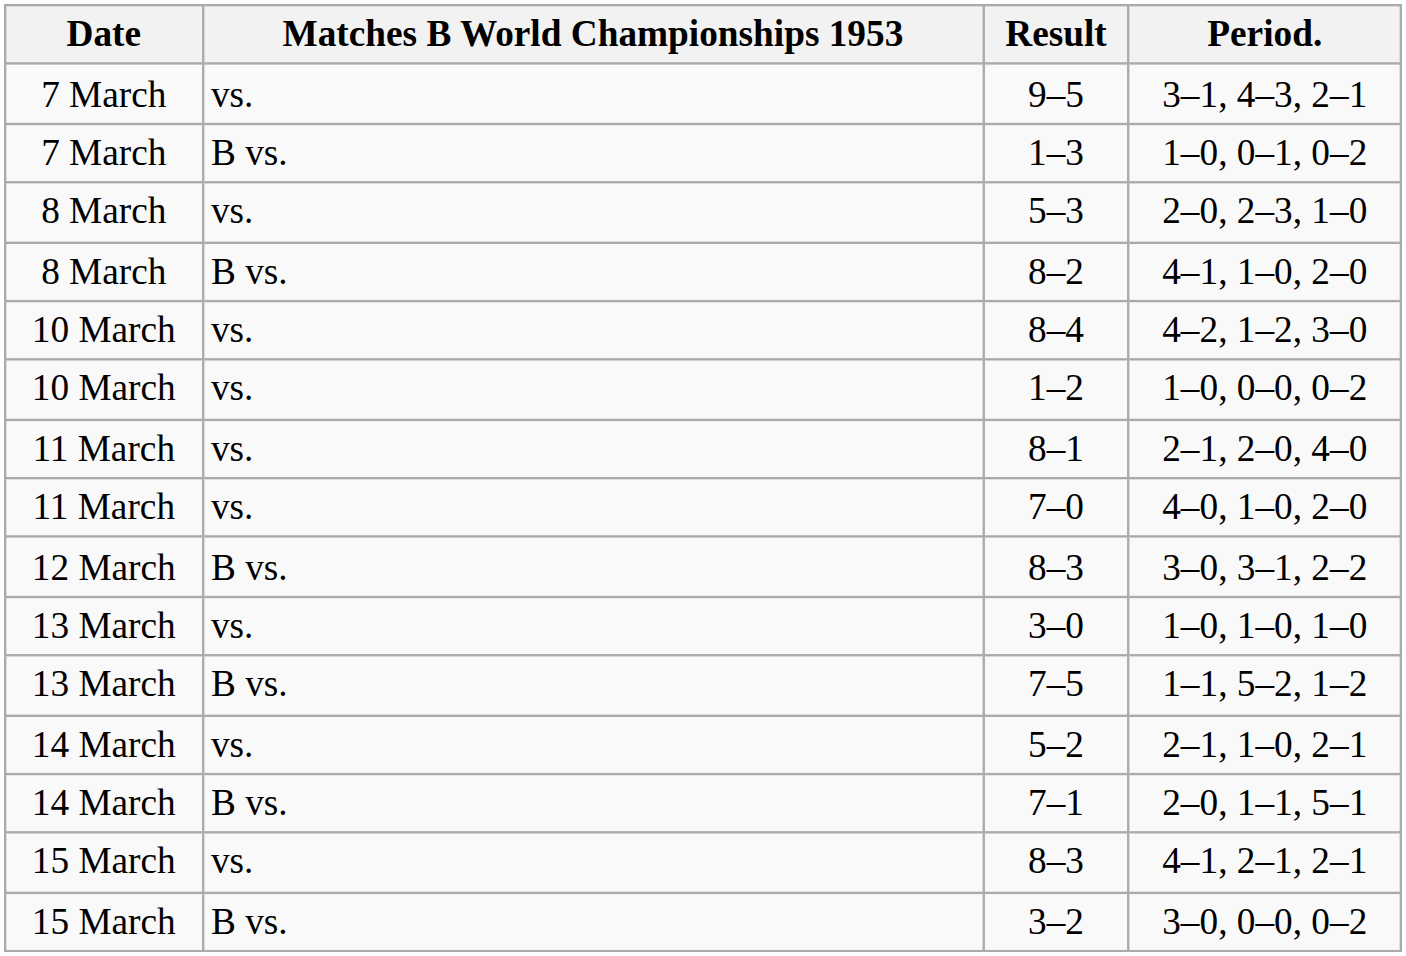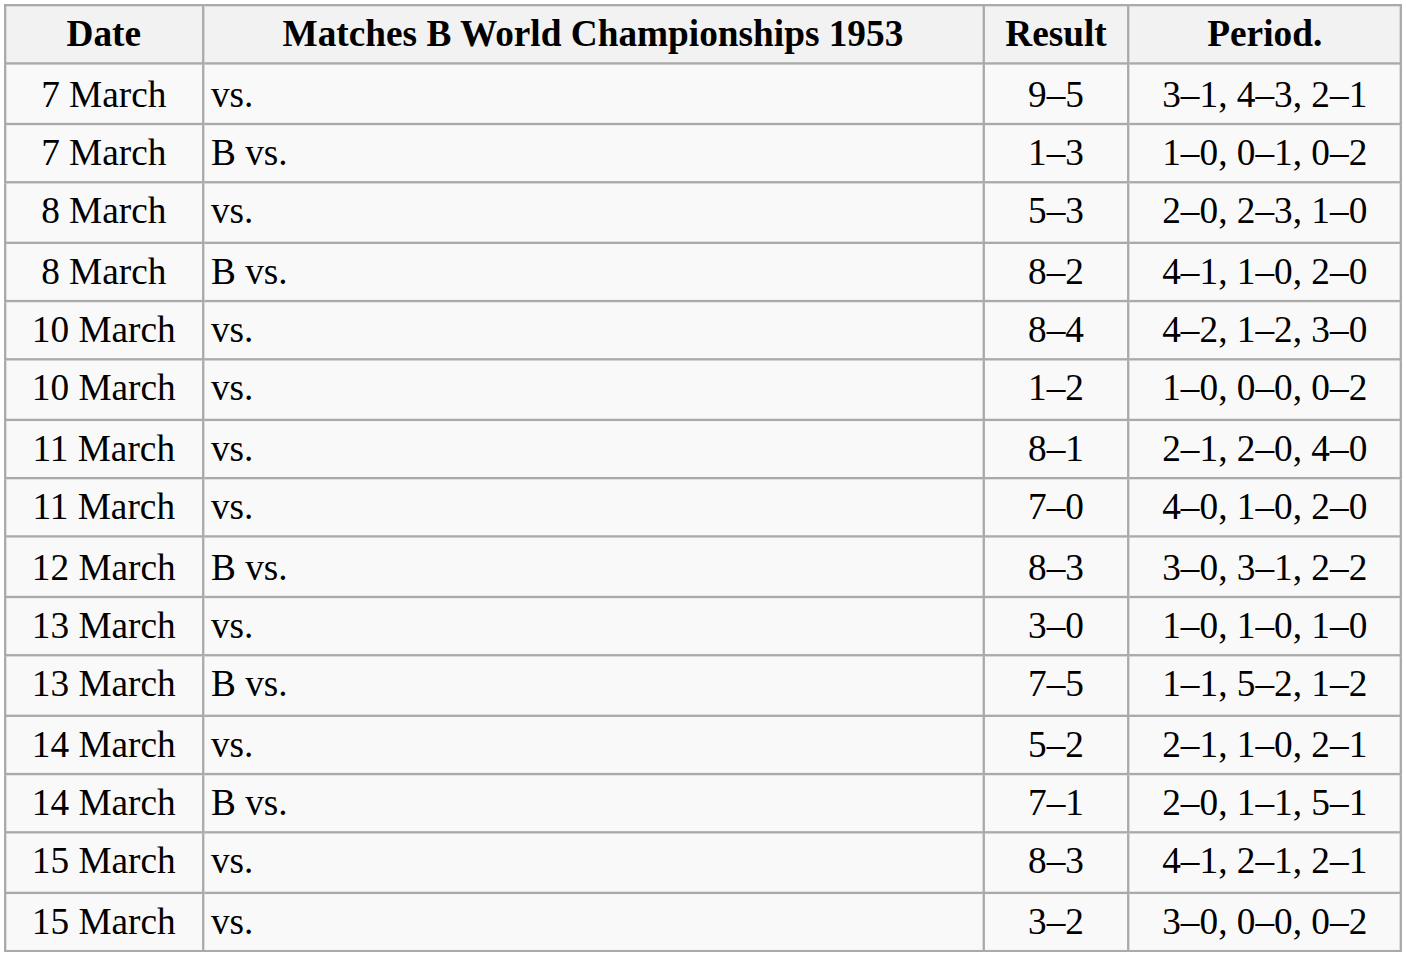3–0, 0–0, 0–2 | Matches B World Championships 1953: B vs. -> vs.
